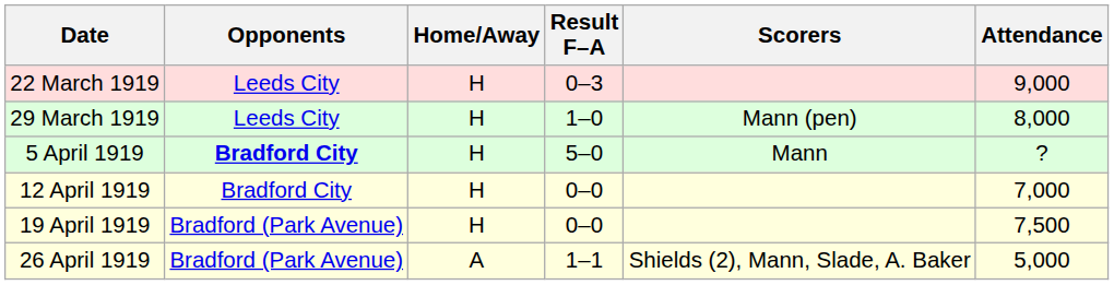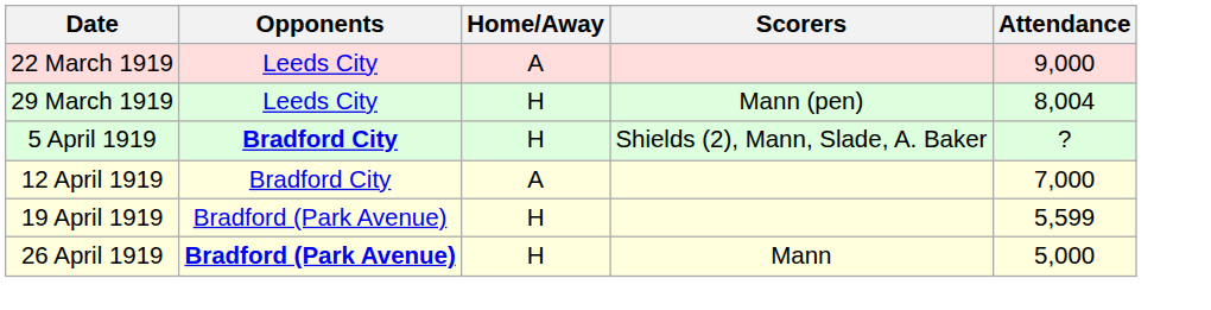- column: Result F–A | 0–3 | 1–0 | 5–0 | 0–0 | 0–0 | 1–1
22 March 1919 | Home/Away: H -> A
29 March 1919 | Attendance: 8,000 -> 8,004
5 April 1919 | Scorers: Mann -> Shields (2), Mann, Slade, A. Baker
12 April 1919 | Home/Away: H -> A
19 April 1919 | Attendance: 7,500 -> 5,599
26 April 1919 | Opponents: normal -> bold
26 April 1919 | Home/Away: A -> H
26 April 1919 | Scorers: Shields (2), Mann, Slade, A. Baker -> Mann
